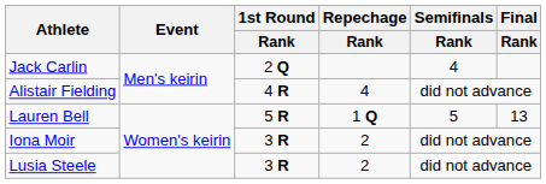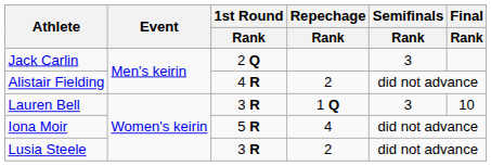Jack Carlin | Semifinals / Rank: 4 -> 3
Alistair Fielding | Repechage / Rank: 4 -> 2
Lauren Bell | 1st Round / Rank: 5 R -> 3 R
Lauren Bell | Semifinals / Rank: 5 -> 3
Lauren Bell | Final / Rank: 13 -> 10
Iona Moir | 1st Round / Rank: 3 R -> 5 R
Iona Moir | Repechage / Rank: 2 -> 4
